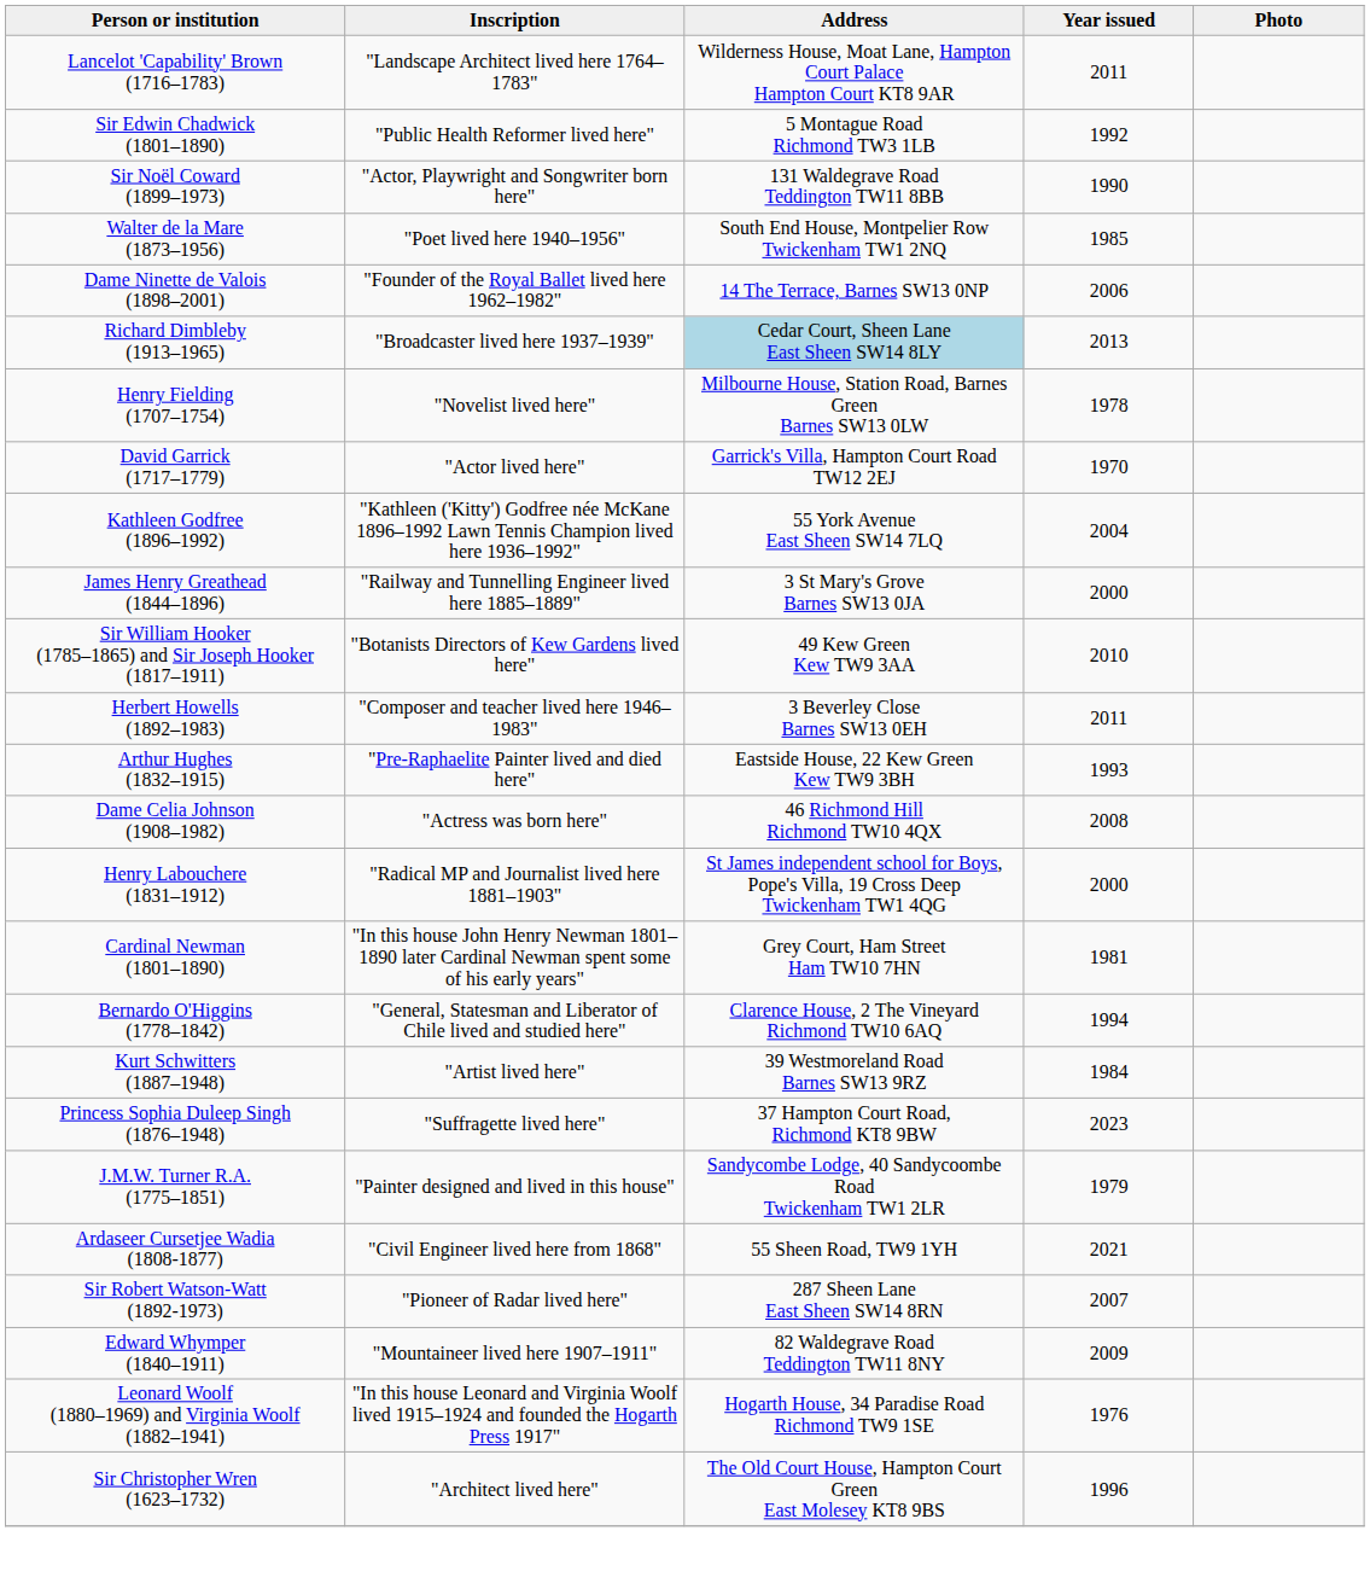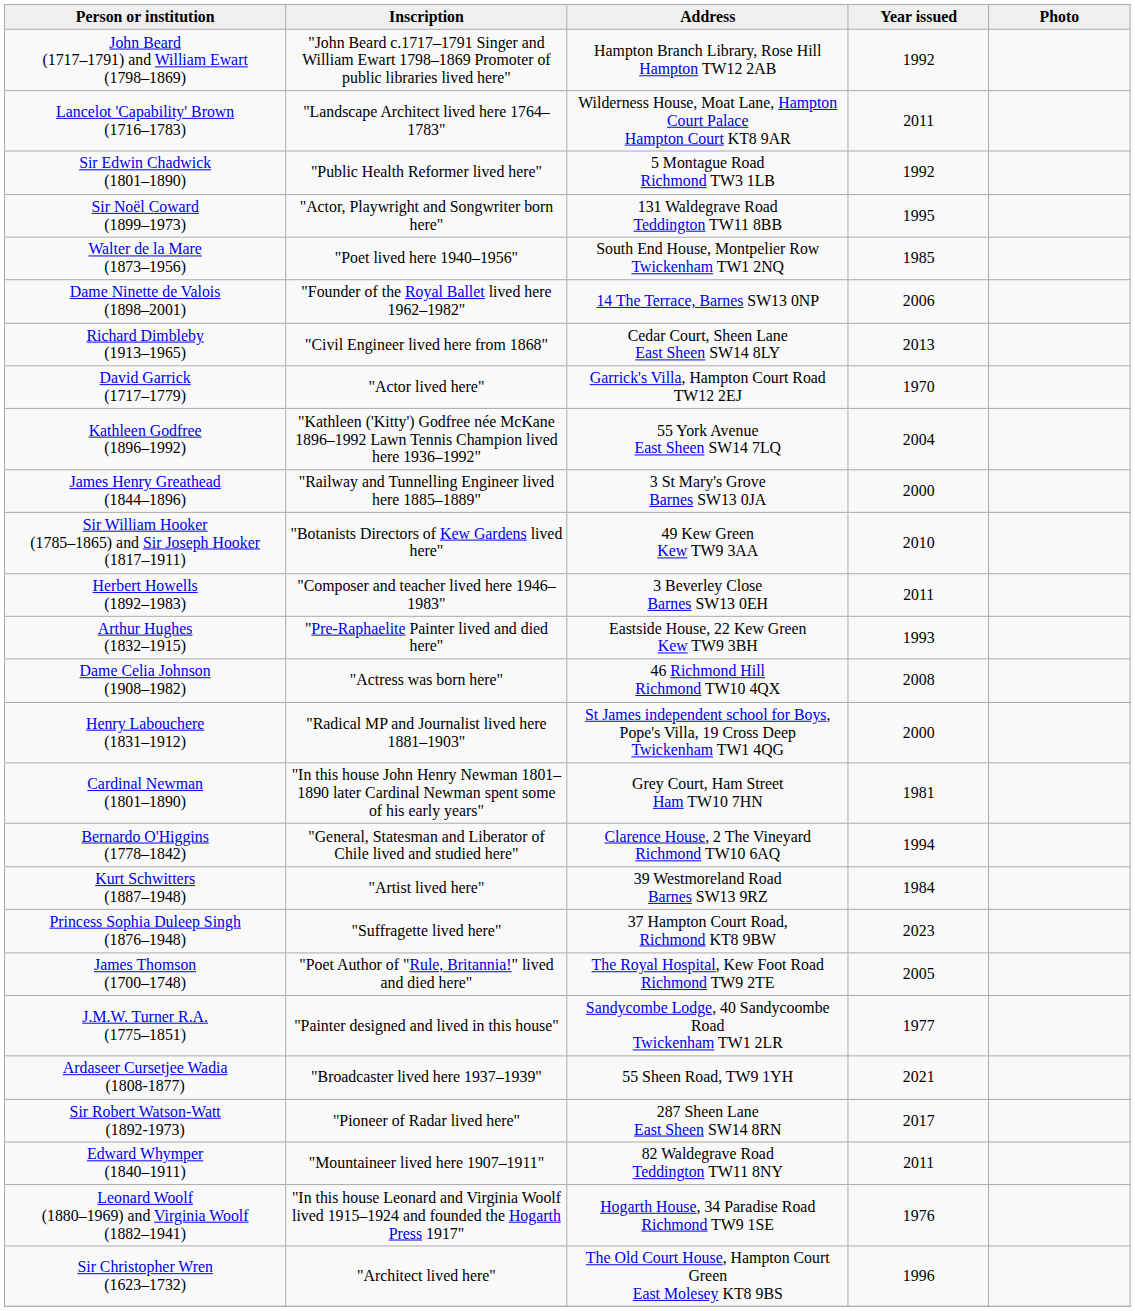+ row: John Beard (1717–1791) and William Ewart (1798–1869) | "John Beard c.1717–1791 Singer and William Ewart 1798–1869 Promoter of public libraries lived here" | Hampton Branch Library, Rose Hill Hampton TW12 2AB | 1992
Sir Noël Coward (1899–1973) | Year issued: 1990 -> 1995
Richard Dimbleby (1913–1965) | Inscription: "Broadcaster lived here 1937–1939" -> "Civil Engineer lived here from 1868"
Richard Dimbleby (1913–1965) | Address: lightblue background -> no background
- row: Henry Fielding (1707–1754) | "Novelist lived here" | Milbourne House, Station Road, Barnes Green Barnes SW13 0LW | 1978
+ row: James Thomson (1700–1748) | "Poet Author of "Rule, Britannia!" lived and died here" | The Royal Hospital, Kew Foot Road Richmond TW9 2TE | 2005
J.M.W. Turner R.A. (1775–1851) | Year issued: 1979 -> 1977
Ardaseer Cursetjee Wadia (1808-1877) | Inscription: "Civil Engineer lived here from 1868" -> "Broadcaster lived here 1937–1939"
Sir Robert Watson-Watt (1892-1973) | Year issued: 2007 -> 2017
Edward Whymper (1840–1911) | Year issued: 2009 -> 2011
